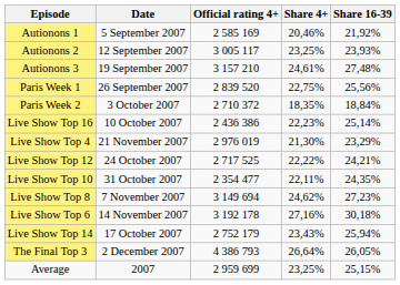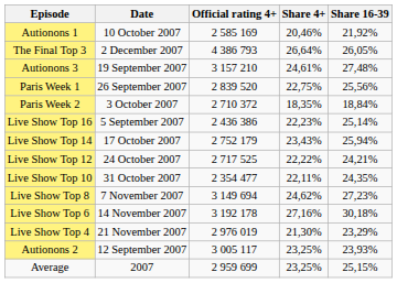Autionons 1 | Date: 5 September 2007 -> 10 October 2007
rows swapped: Autionons 2 <-> The Final Top 3
Live Show Top 16 | Date: 10 October 2007 -> 5 September 2007
rows swapped: Live Show Top 14 <-> Live Show Top 4
